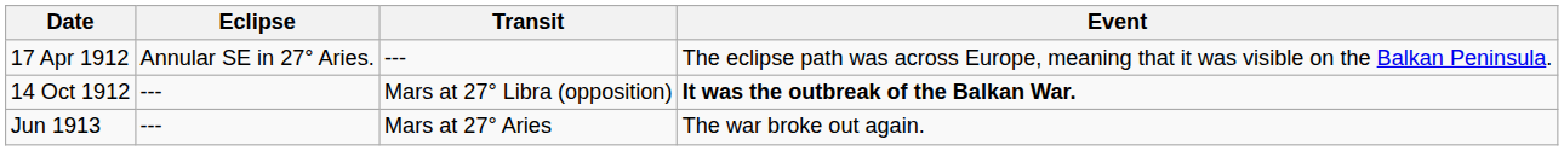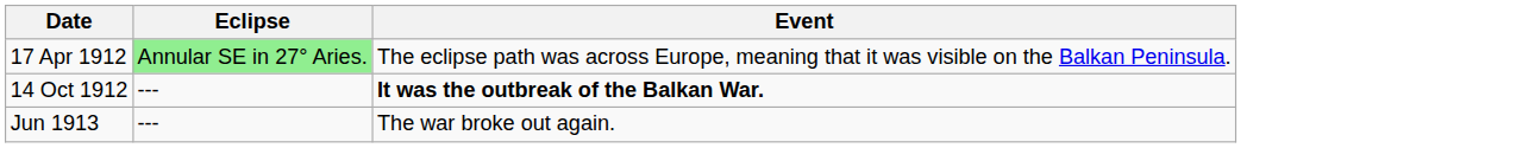- column: Transit | --- | Mars at 27° Libra (opposition) | Mars at 27° Aries
17 Apr 1912 | Eclipse: no background -> lightgreen background
